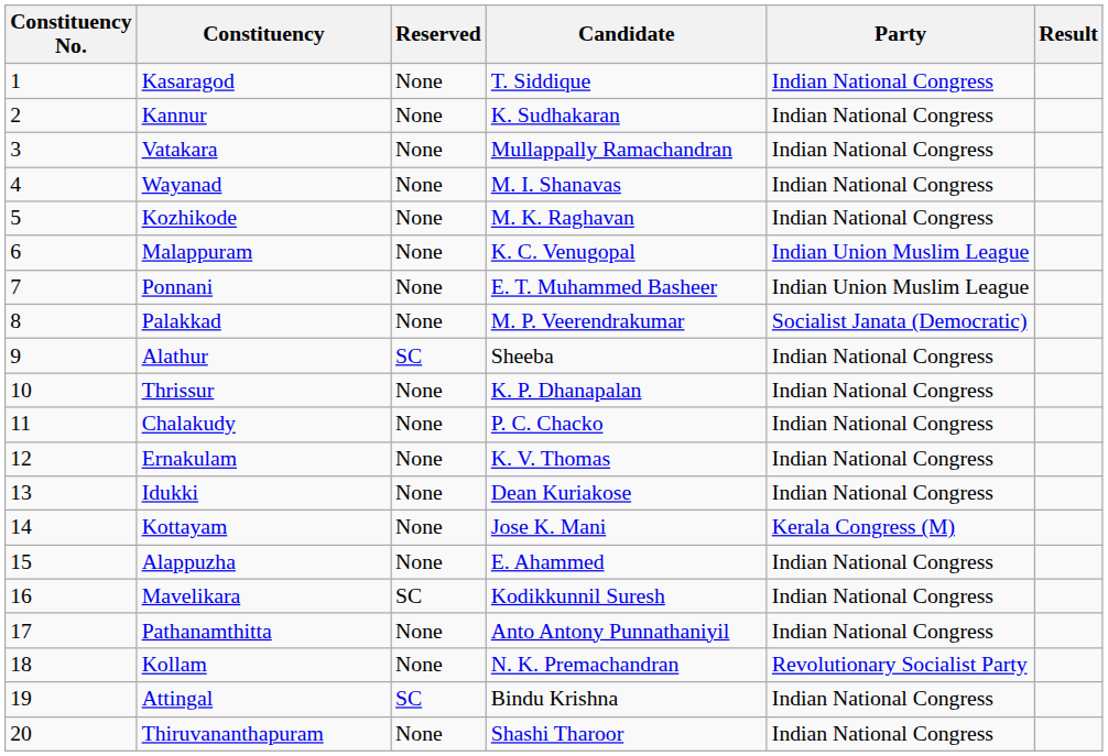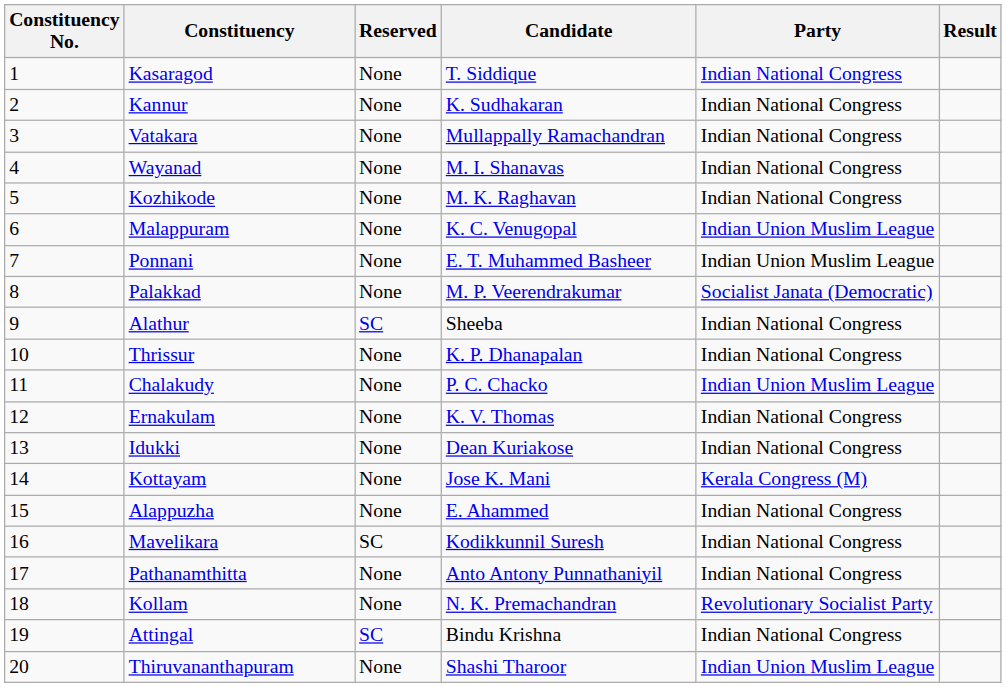Chalakudy | Party: Indian National Congress -> Indian Union Muslim League
Thiruvananthapuram | Party: Indian National Congress -> Indian Union Muslim League
